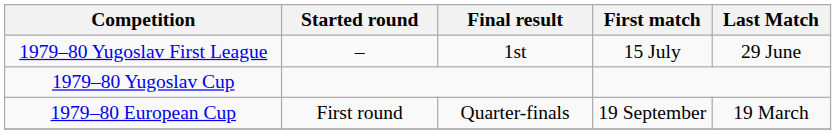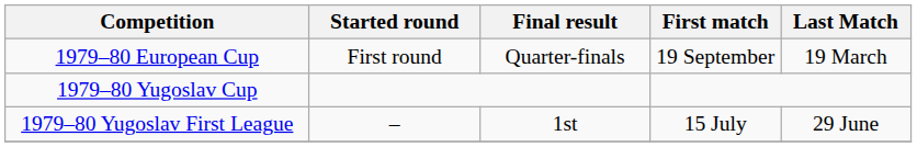rows swapped: 1979–80 Yugoslav First League <-> 1979–80 European Cup
